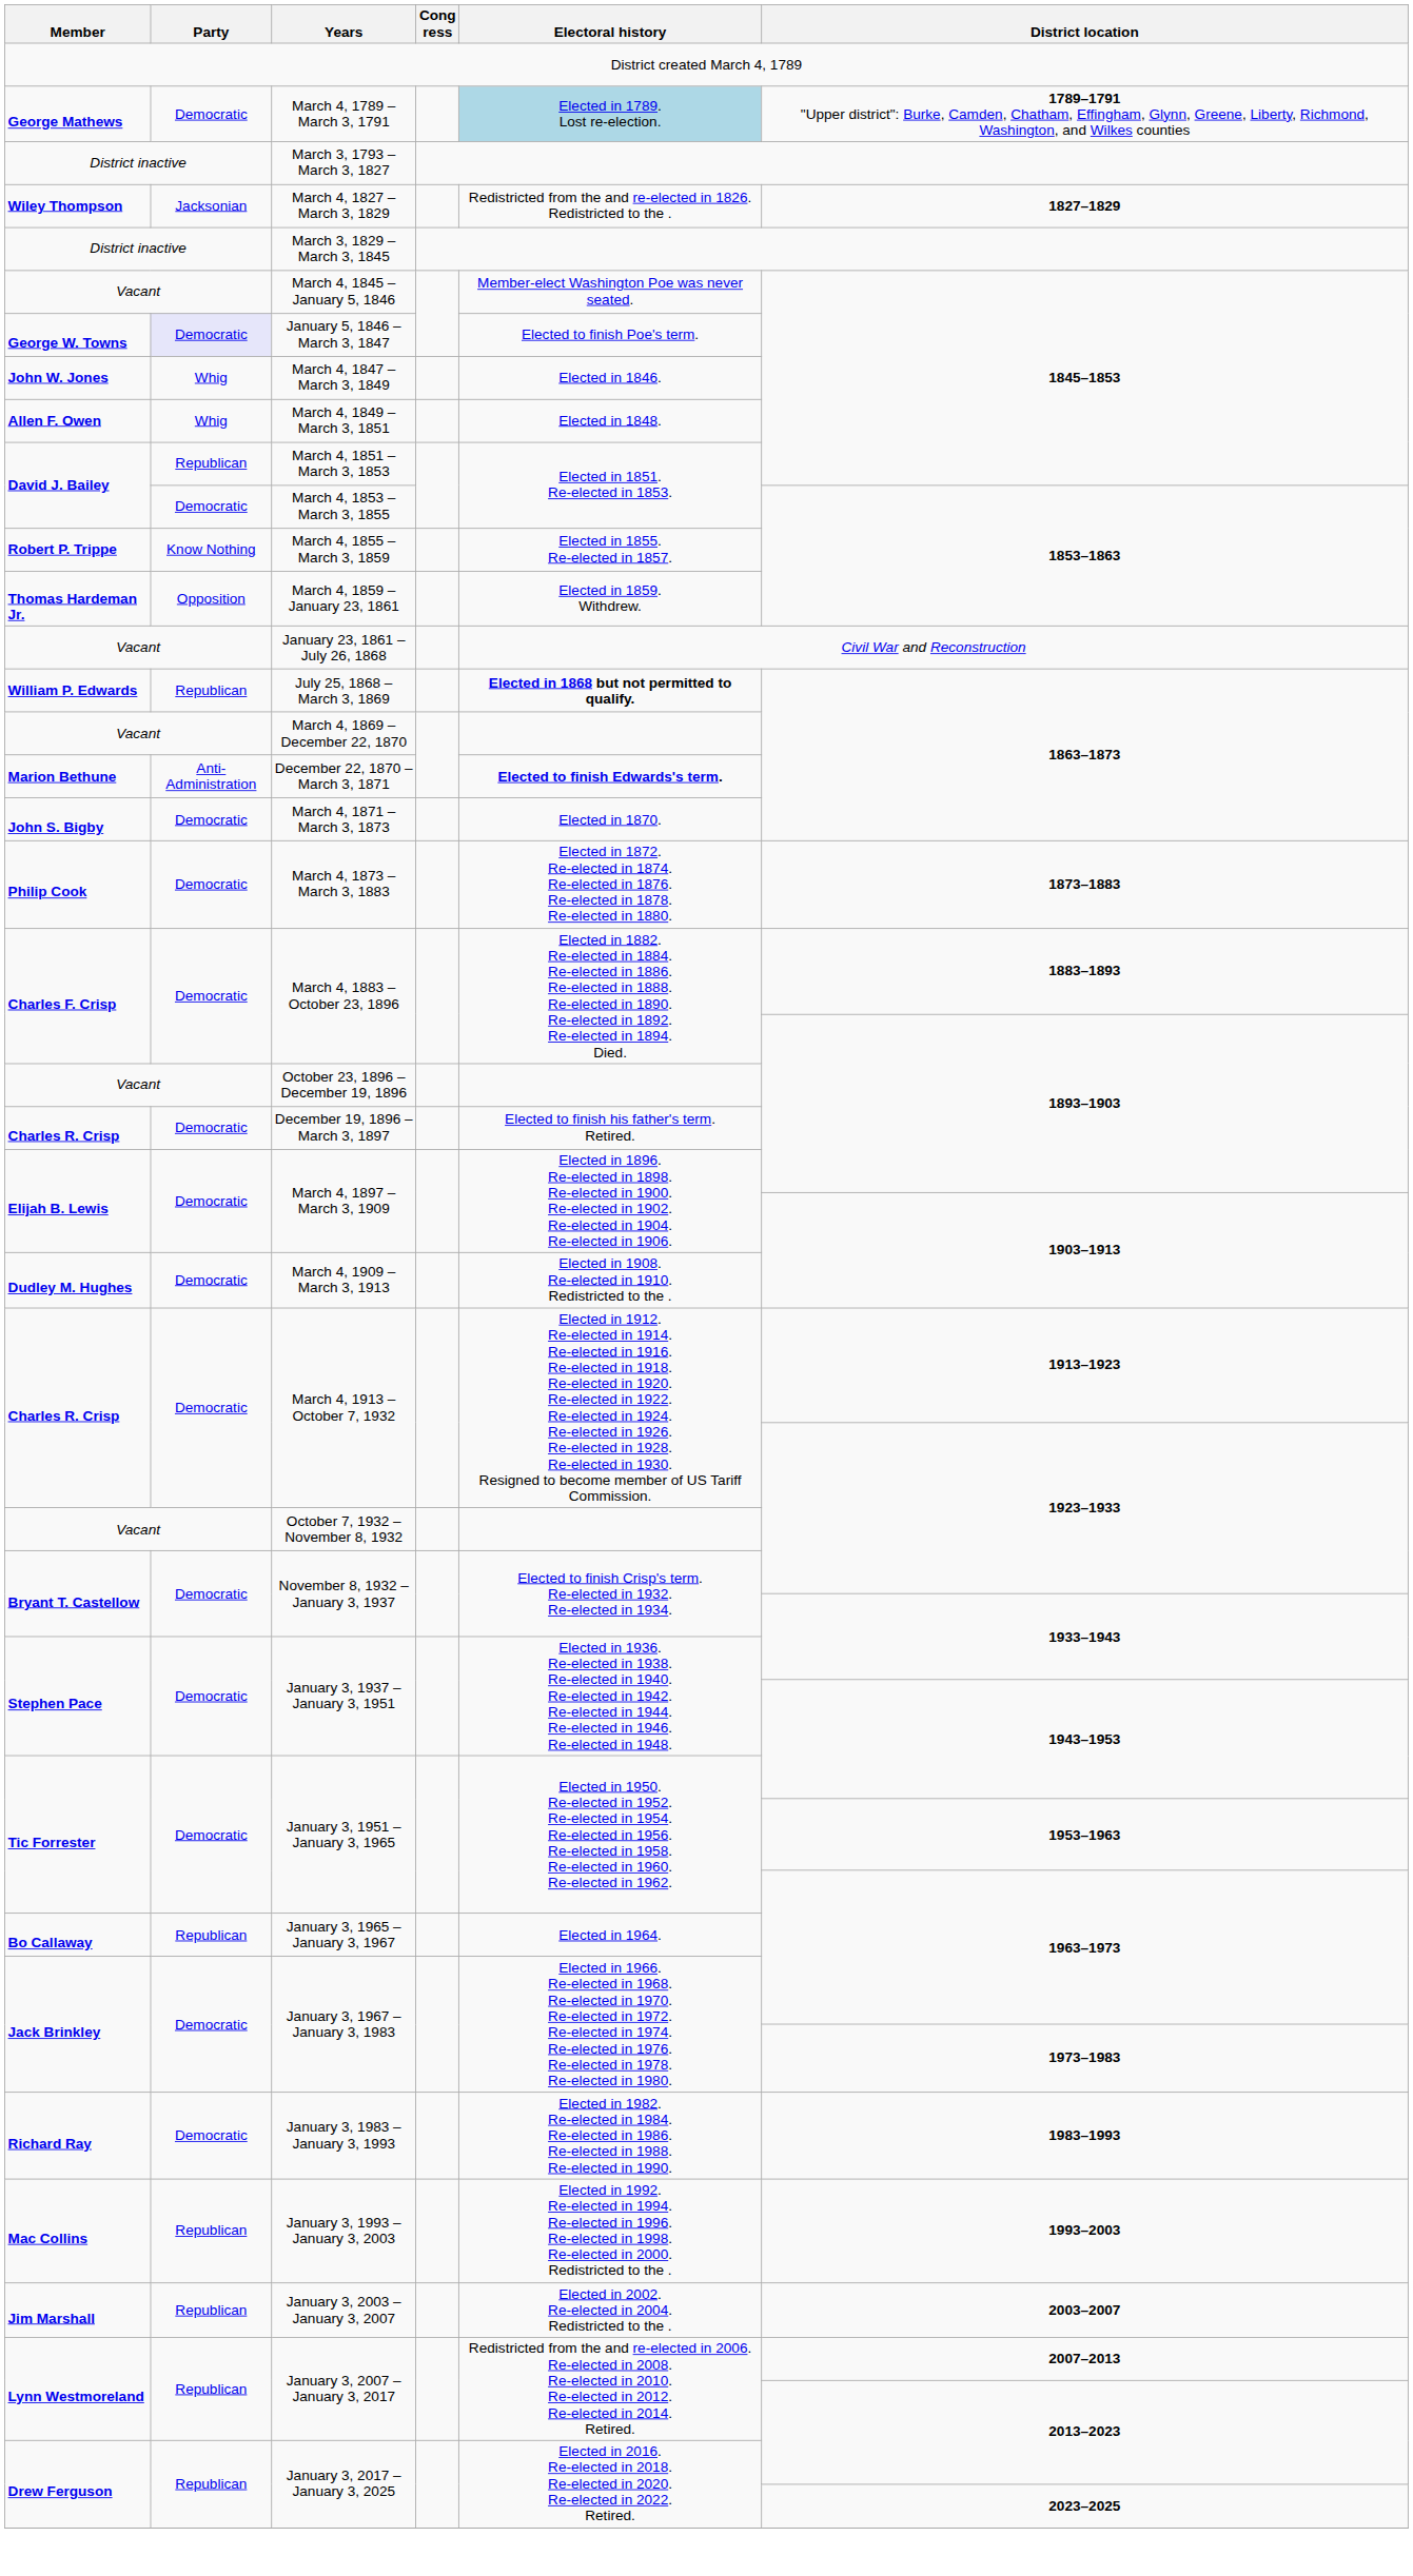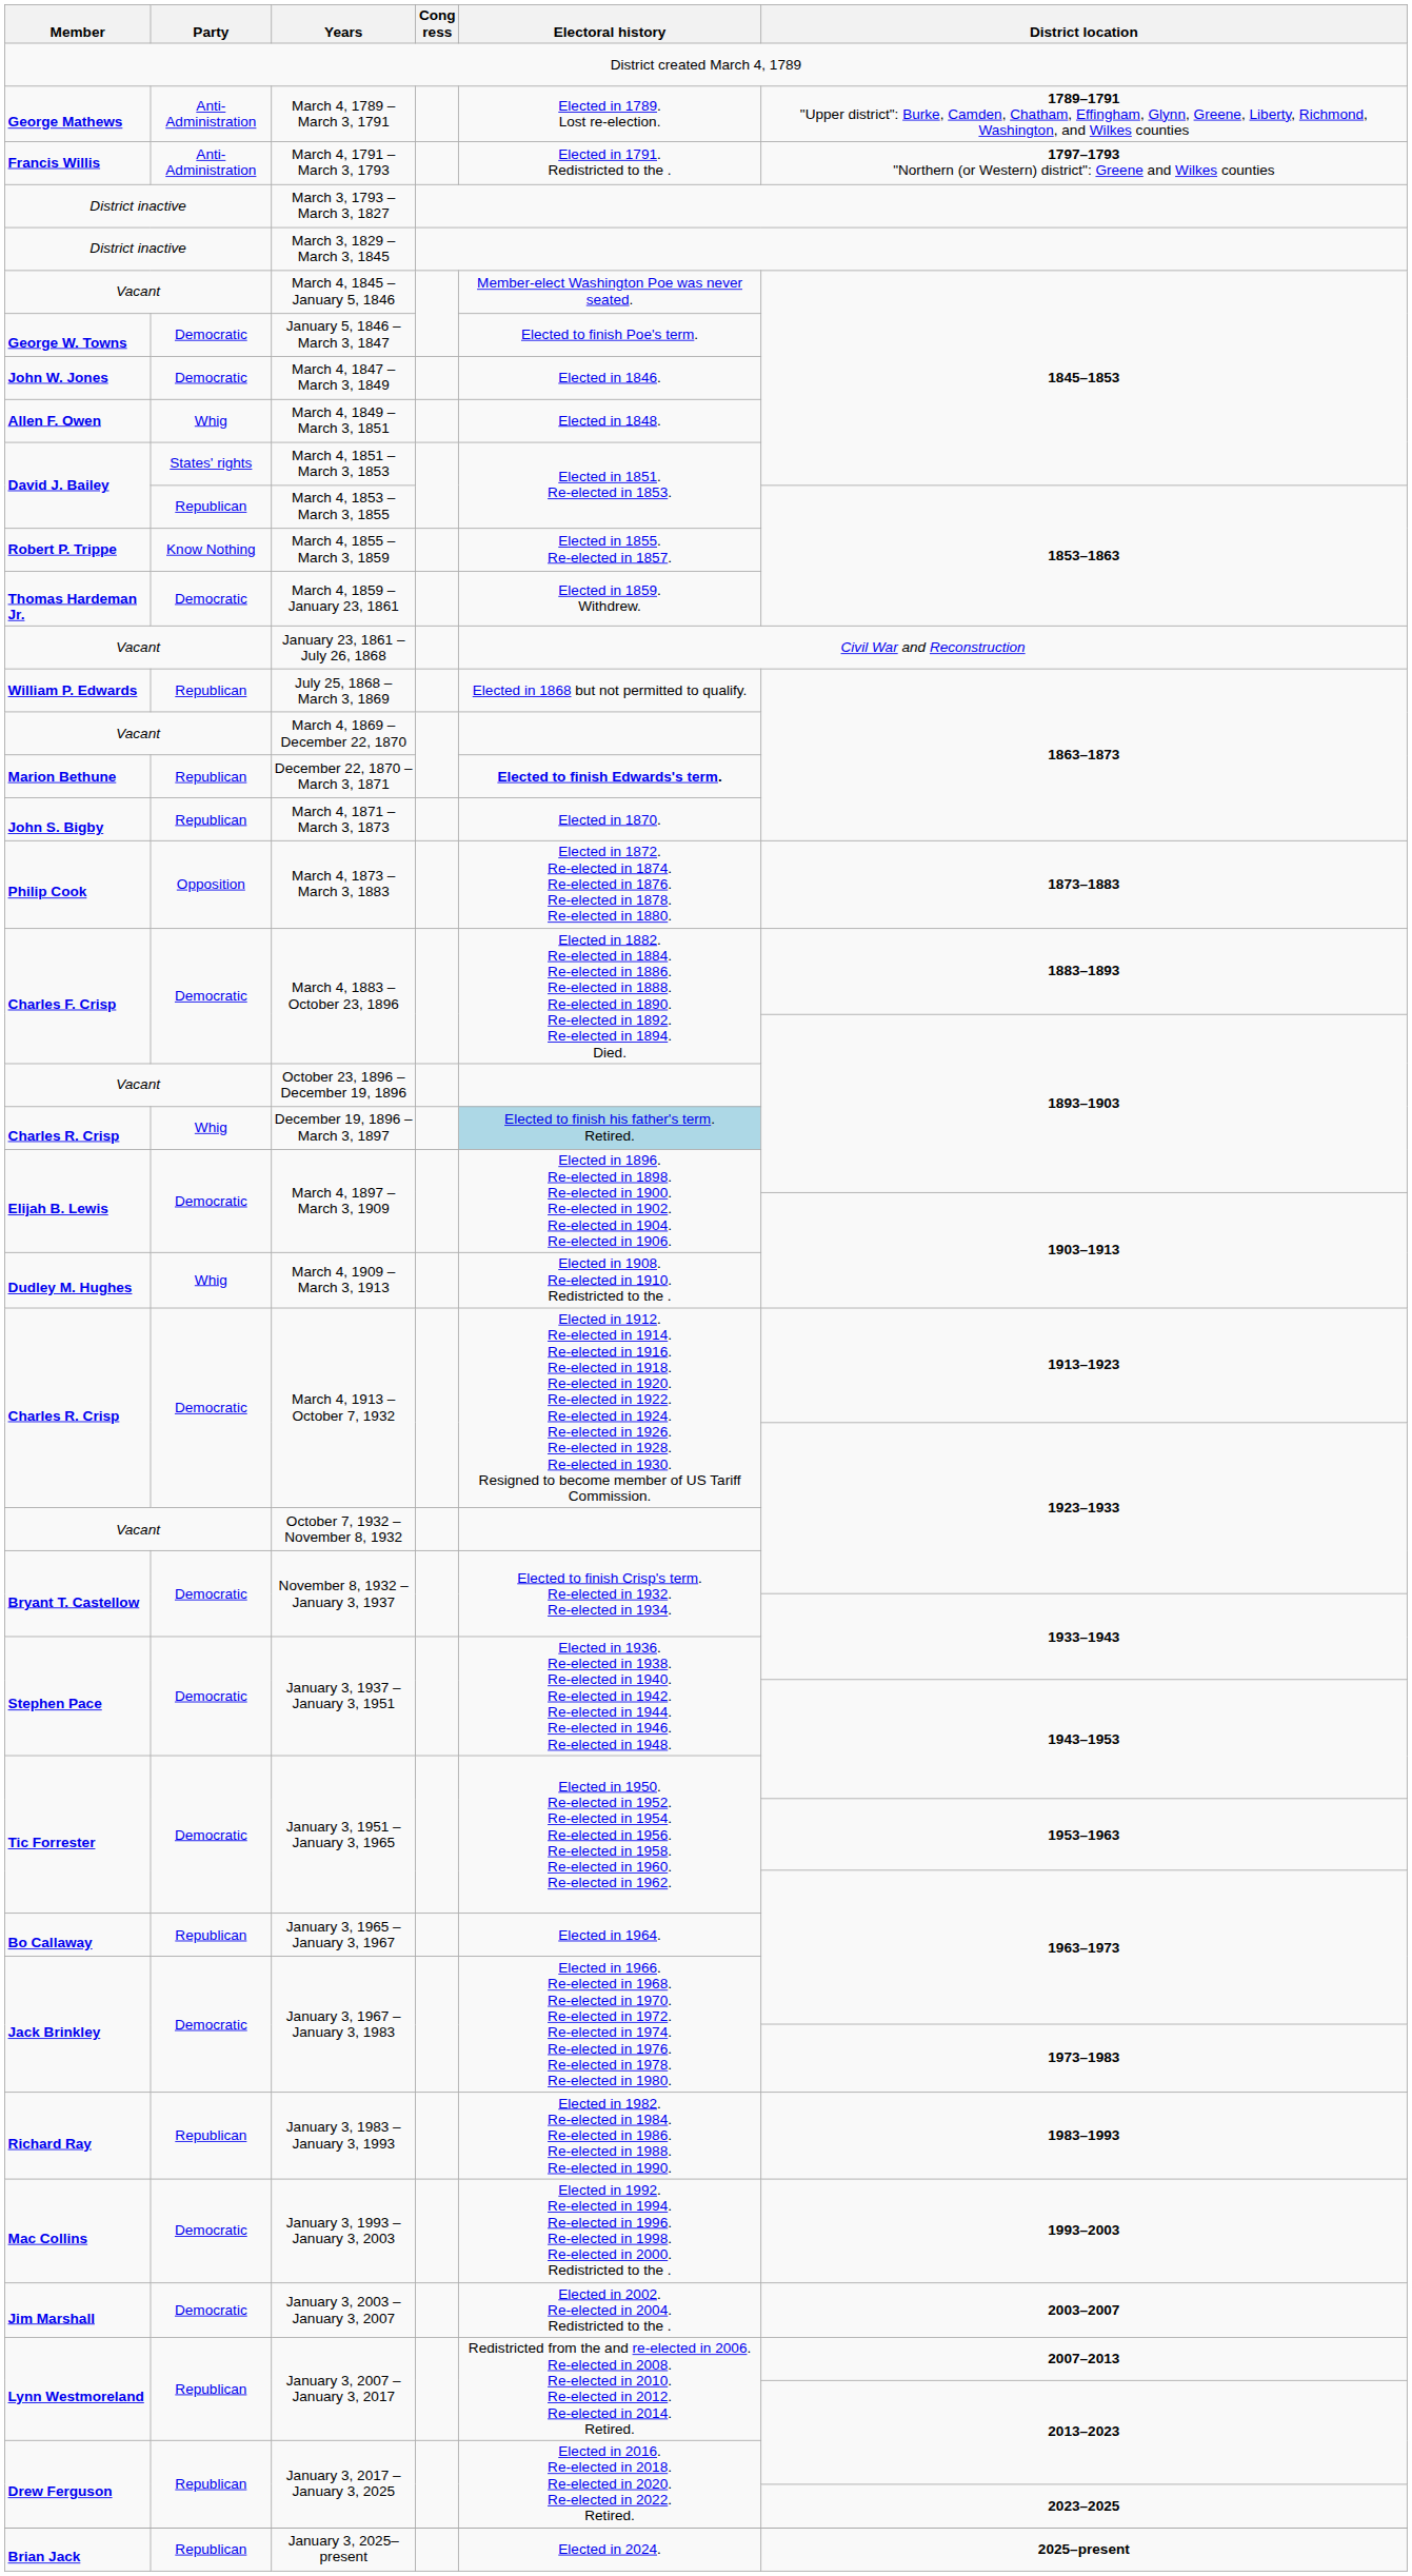March 4, 1789 – March 3, 1791 | Party: Democratic -> Anti-Administration
March 4, 1789 – March 3, 1791 | Electoral history: lightblue background -> no background
+ row: Francis Willis | Anti-Administration | March 4, 1791 – March 3, 1793 | Elected in 1791. Redistricted to the . | 1797–1793 "Northern (or Western) district": Greene and Wilkes counties
- row: Wiley Thompson | Jacksonian | March 4, 1827 – March 3, 1829 | Redistricted from the and re-elected in 1826. Redistricted to the . | 1827–1829
January 5, 1846 – March 3, 1847 | Party: lavender background -> no background
March 4, 1847 – March 3, 1849 | Party: Whig -> Democratic
March 4, 1851 – March 3, 1853 | Party: Republican -> States' rights
March 4, 1853 – March 3, 1855 | Party: Democratic -> Republican
March 4, 1859 – January 23, 1861 | Party: Opposition -> Democratic
July 25, 1868 – March 3, 1869 | Electoral history: bold -> normal
December 22, 1870 – March 3, 1871 | Party: Anti-Administration -> Republican
March 4, 1871 – March 3, 1873 | Party: Democratic -> Republican
March 4, 1873 – March 3, 1883 | Party: Democratic -> Opposition
December 19, 1896 – March 3, 1897 | Party: Democratic -> Whig
December 19, 1896 – March 3, 1897 | Electoral history: no background -> lightblue background
March 4, 1909 – March 3, 1913 | Party: Democratic -> Whig
January 3, 1983 – January 3, 1993 | Party: Democratic -> Republican
January 3, 1993 – January 3, 2003 | Party: Republican -> Democratic
January 3, 2003 – January 3, 2007 | Party: Republican -> Democratic
+ row: Brian Jack | Republican | January 3, 2025– present | Elected in 2024. | 2025–present
